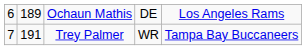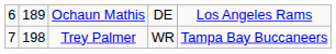Trey Palmer | column 2: 191 -> 198
